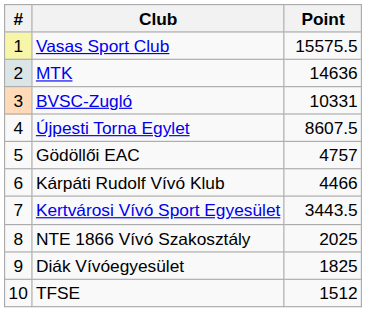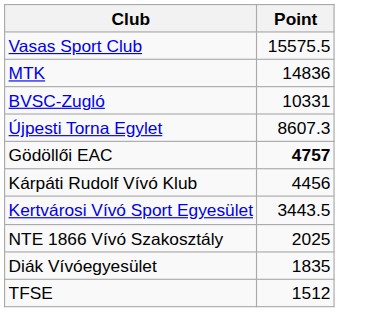- column: # | 1 | 2 | 3 | 4 | 5 | 6 | 7 | 8 | 9 | 10
MTK | Point: 14636 -> 14836
Újpesti Torna Egylet | Point: 8607.5 -> 8607.3
Gödöllői EAC | Point: normal -> bold
Kárpáti Rudolf Vívó Klub | Point: 4466 -> 4456
Diák Vívóegyesület | Point: 1825 -> 1835
